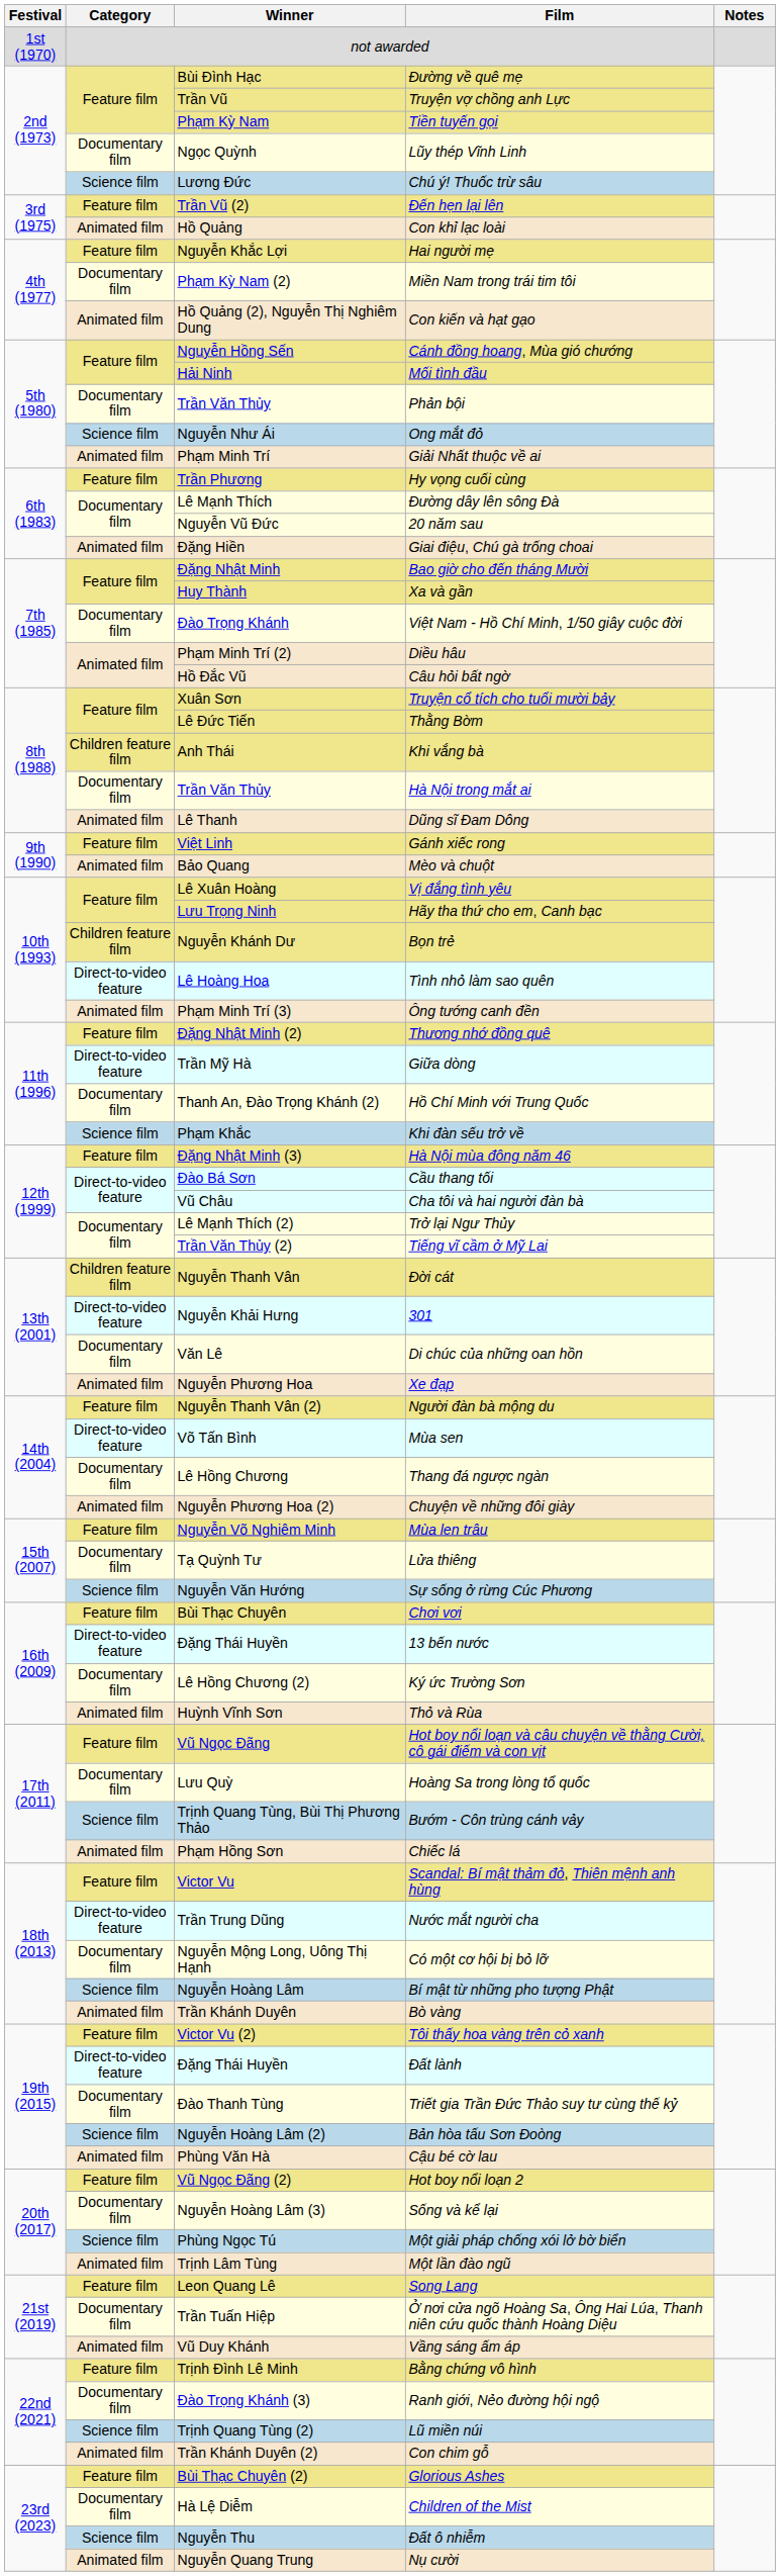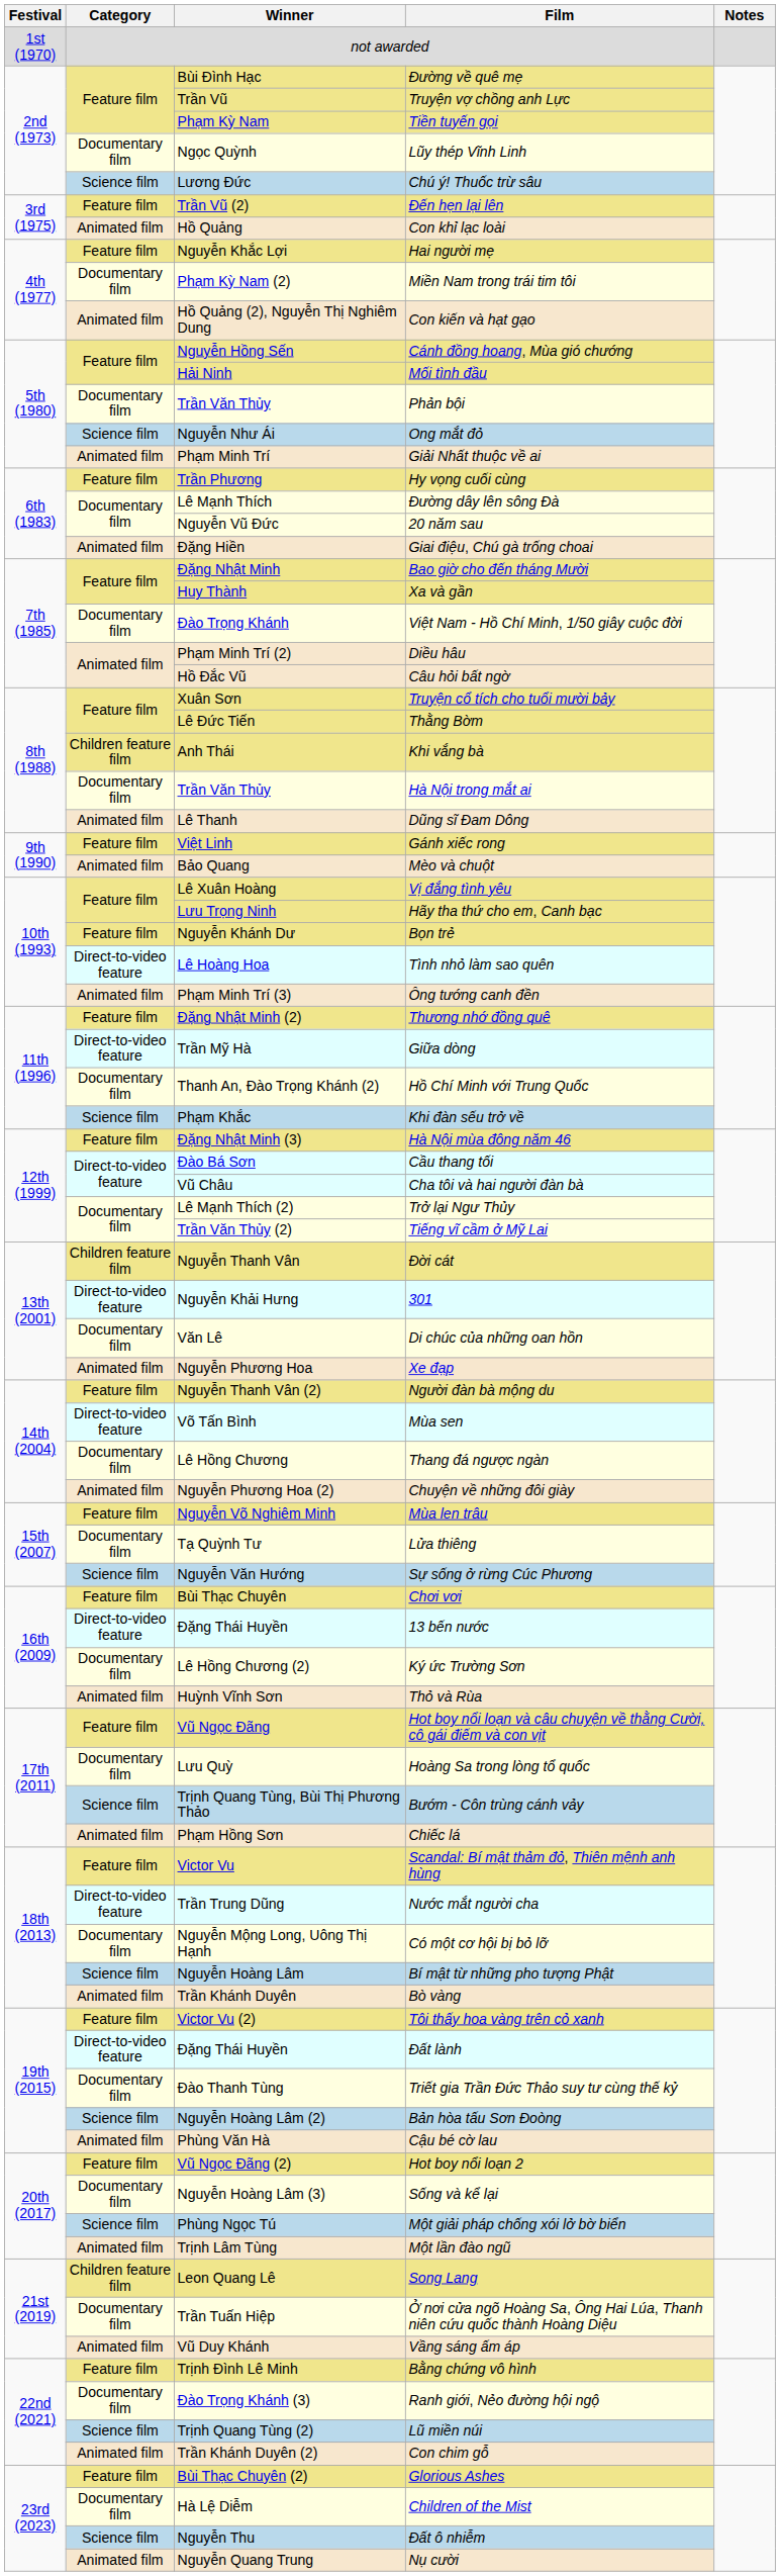Bọn trẻ | Category: Children feature film -> Feature film
Song Lang | Category: Feature film -> Children feature film
